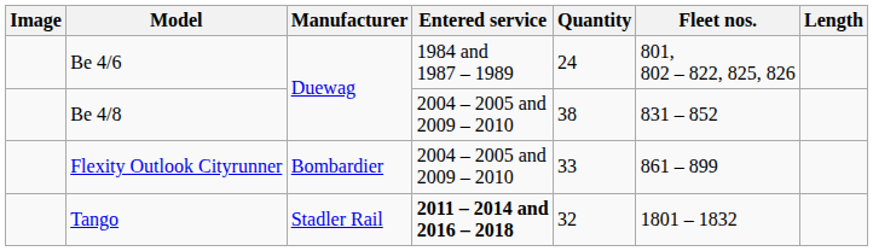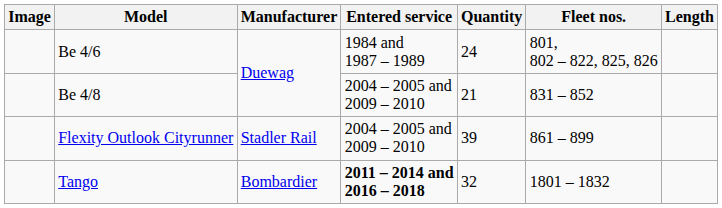Be 4/8 | Quantity: 38 -> 21
Flexity Outlook Cityrunner | Manufacturer: Bombardier -> Stadler Rail
Flexity Outlook Cityrunner | Quantity: 33 -> 39
Tango | Manufacturer: Stadler Rail -> Bombardier
